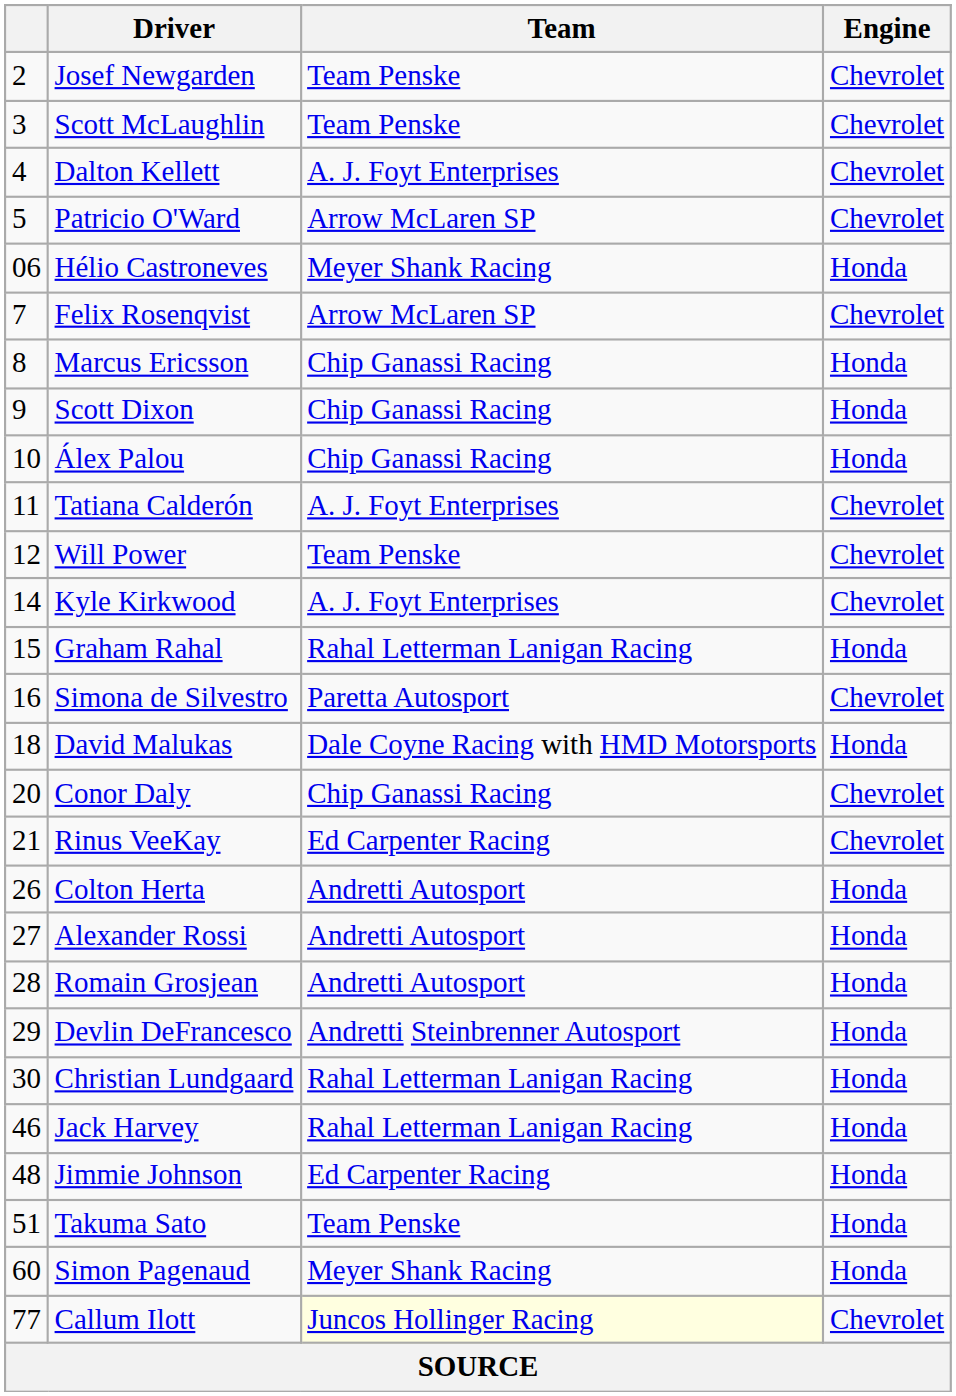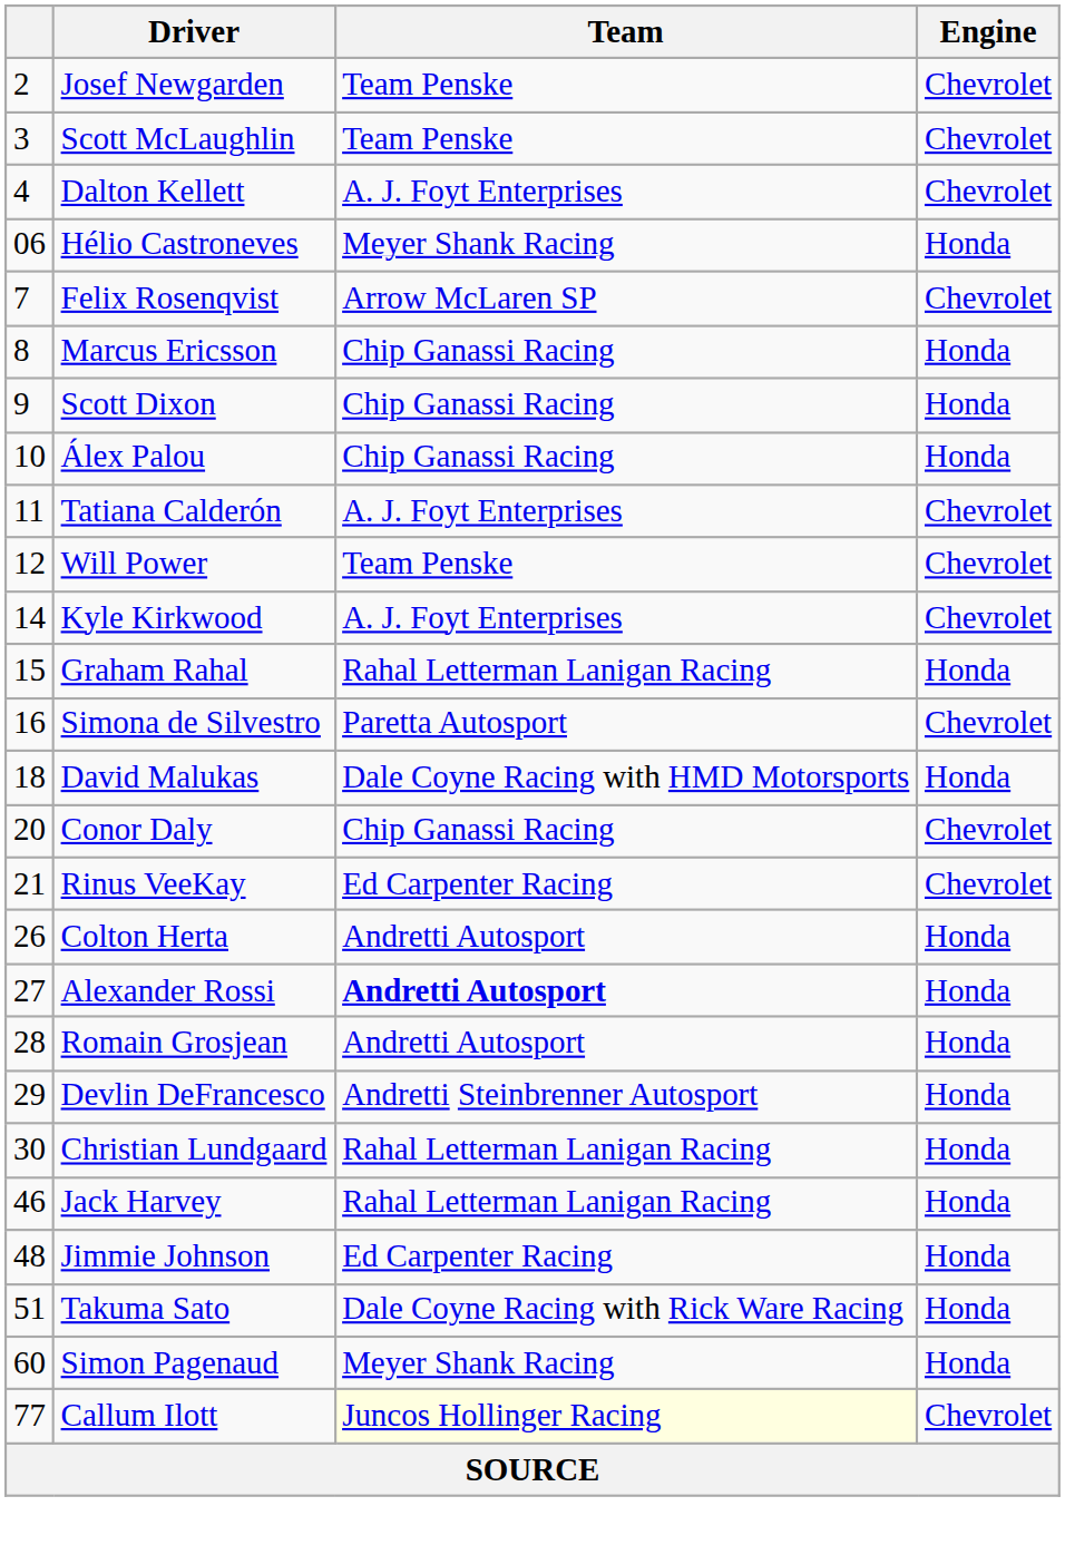- row: 5 | Patricio O'Ward | Arrow McLaren SP | Chevrolet
Alexander Rossi | Team: normal -> bold
Takuma Sato | Team: Team Penske -> Dale Coyne Racing with Rick Ware Racing
